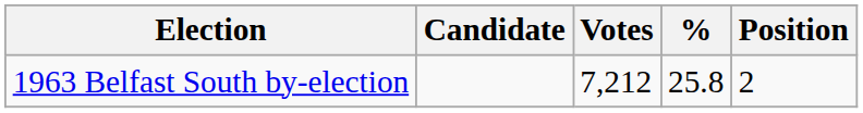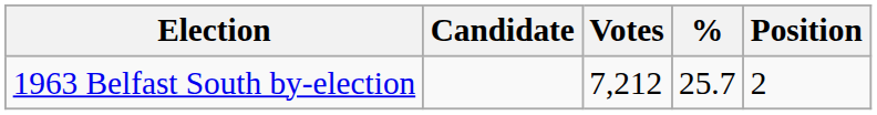1963 Belfast South by-election | %: 25.8 -> 25.7
